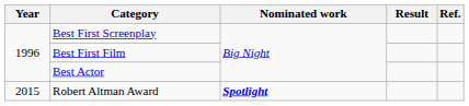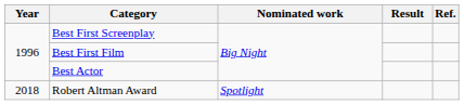Robert Altman Award | Year: 2015 -> 2018
Robert Altman Award | Nominated work: bold -> normal
